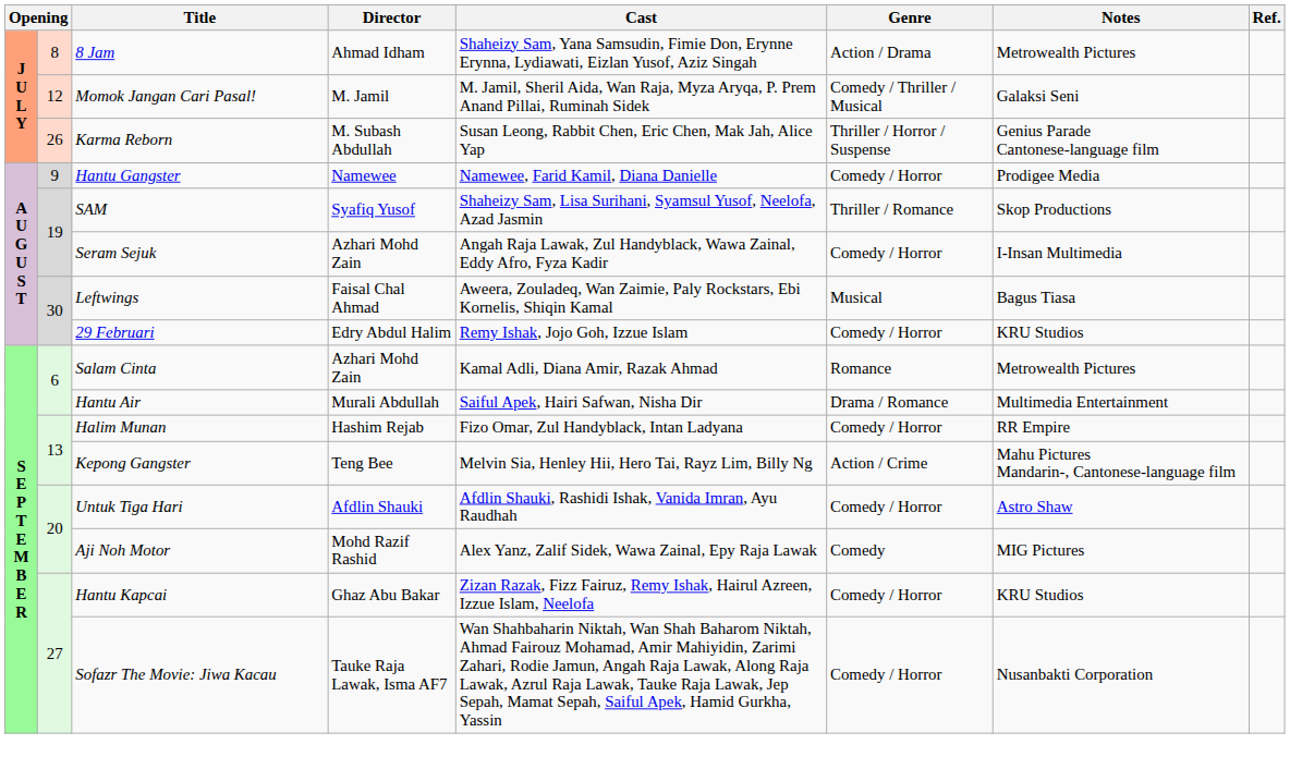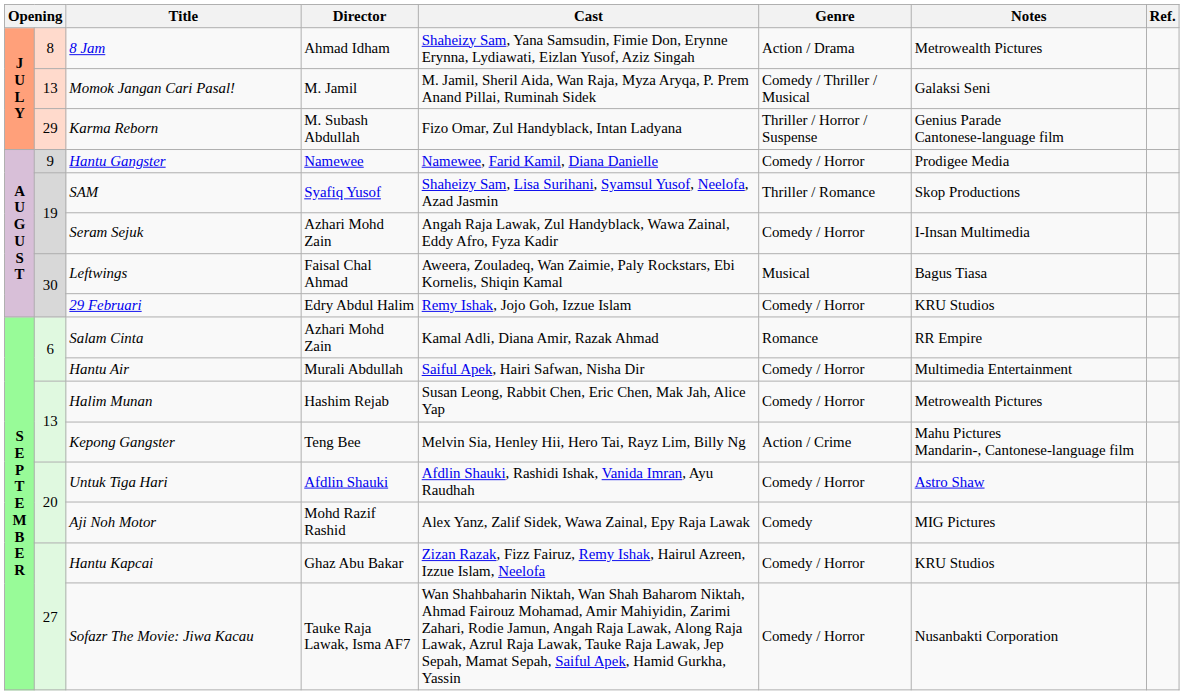Momok Jangan Cari Pasal! | column 2: 12 -> 13
Karma Reborn | column 2: 26 -> 29
Karma Reborn | Cast: Susan Leong, Rabbit Chen, Eric Chen, Mak Jah, Alice Yap -> Fizo Omar, Zul Handyblack, Intan Ladyana
Salam Cinta | Notes: Metrowealth Pictures -> RR Empire
Hantu Air | Genre: Drama / Romance -> Comedy / Horror
Halim Munan | Cast: Fizo Omar, Zul Handyblack, Intan Ladyana -> Susan Leong, Rabbit Chen, Eric Chen, Mak Jah, Alice Yap
Halim Munan | Notes: RR Empire -> Metrowealth Pictures
